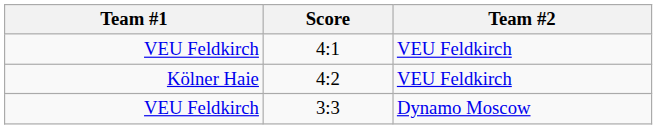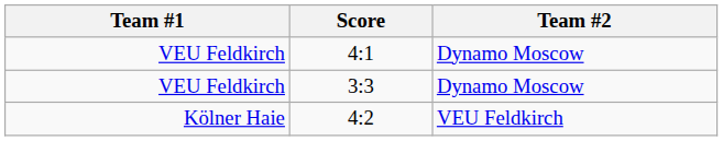4:1 | Team #2: VEU Feldkirch -> Dynamo Moscow
rows swapped: 3:3 <-> 4:2
